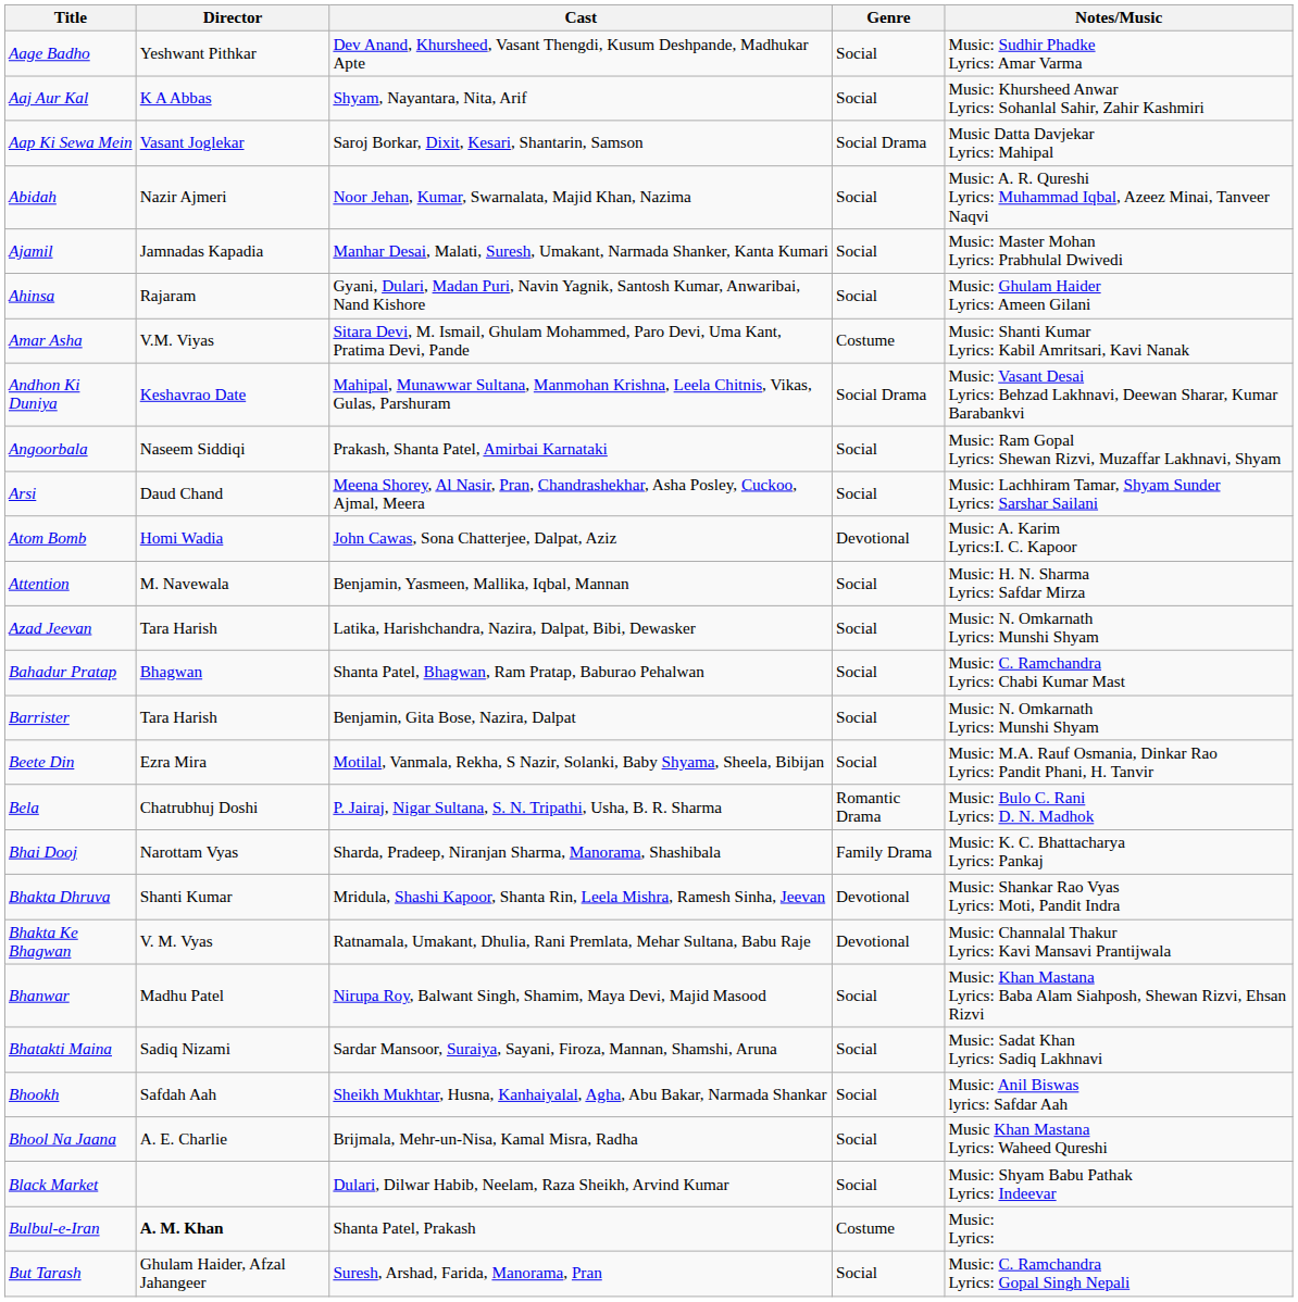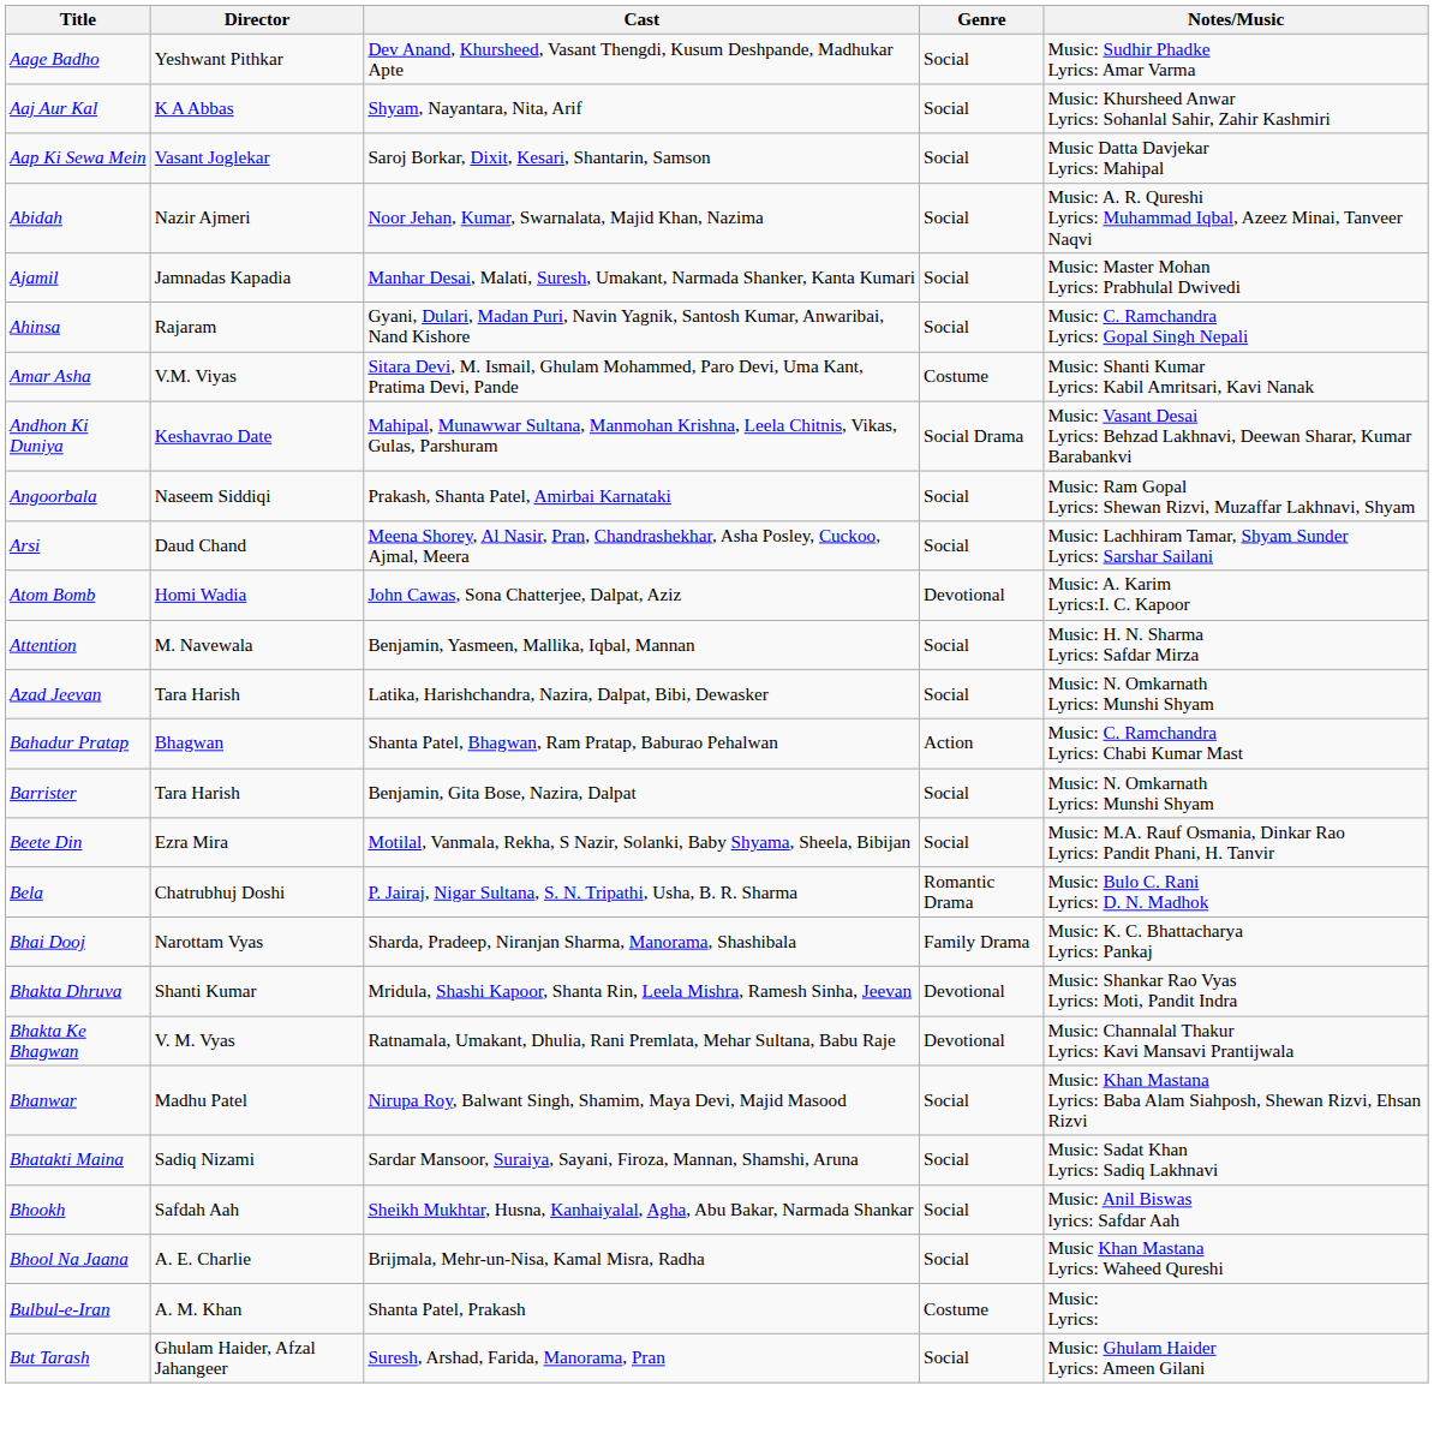Aap Ki Sewa Mein | Genre: Social Drama -> Social
Ahinsa | Notes/Music: Music: Ghulam Haider Lyrics: Ameen Gilani -> Music: C. Ramchandra Lyrics: Gopal Singh Nepali
Bahadur Pratap | Genre: Social -> Action
- row: Black Market | Dulari, Dilwar Habib, Neelam, Raza Sheikh, Arvind Kumar | Social | Music: Shyam Babu Pathak Lyrics: Indeevar
Bulbul-e-Iran | Director: bold -> normal
But Tarash | Notes/Music: Music: C. Ramchandra Lyrics: Gopal Singh Nepali -> Music: Ghulam Haider Lyrics: Ameen Gilani
